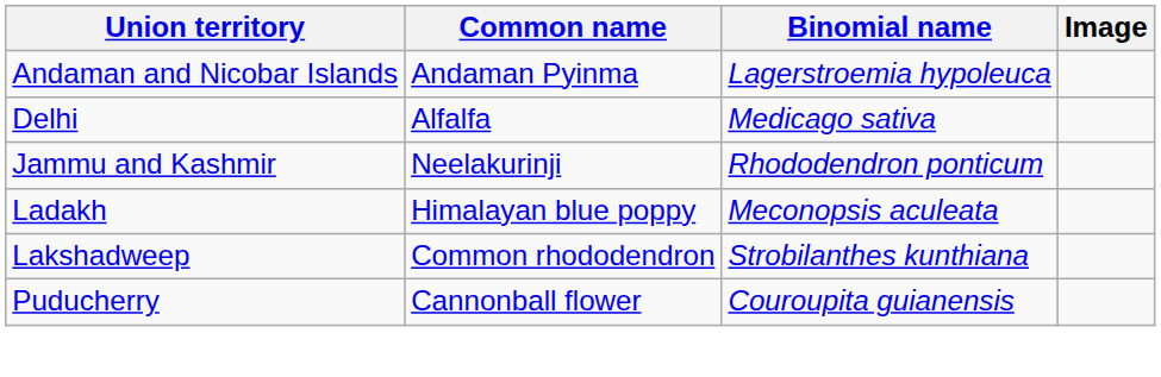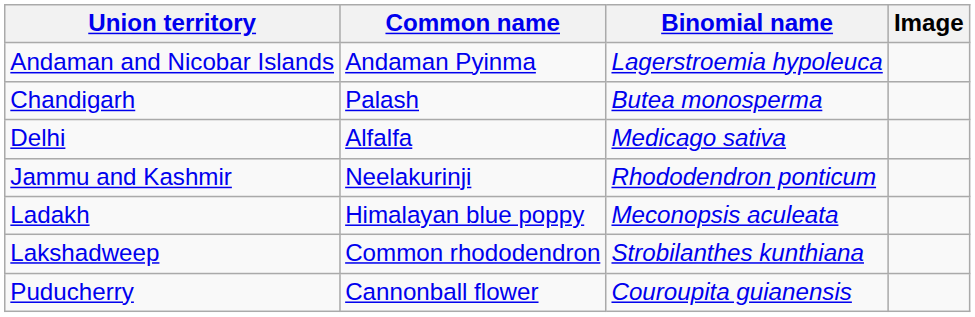+ row: Chandigarh | Palash | Butea monosperma
